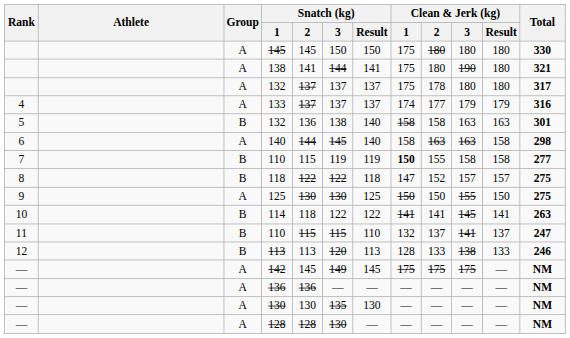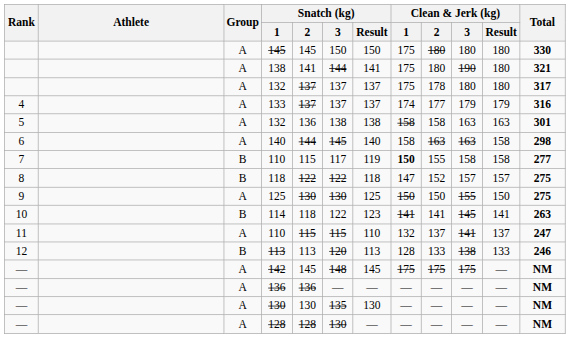5 / 132 | Group: B -> A
5 / 132 | Snatch (kg) / Result: 140 -> 138
7 / 110 | Snatch (kg) / 3: 119 -> 117
114 | Snatch (kg) / Result: 122 -> 123
11 / 110 | Group: B -> A
142 | Snatch (kg) / 3: 149 -> 148
